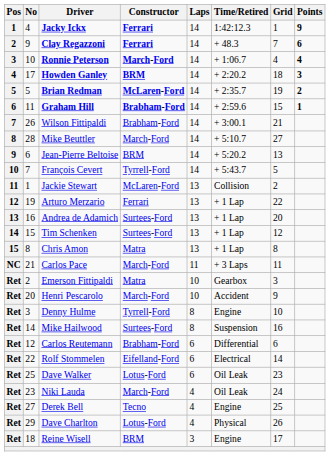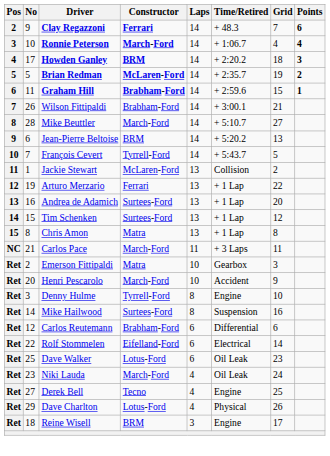- row: 1 | 4 | Jacky Ickx | Ferrari | 14 | 1:42:12.3 | 1 | 9
